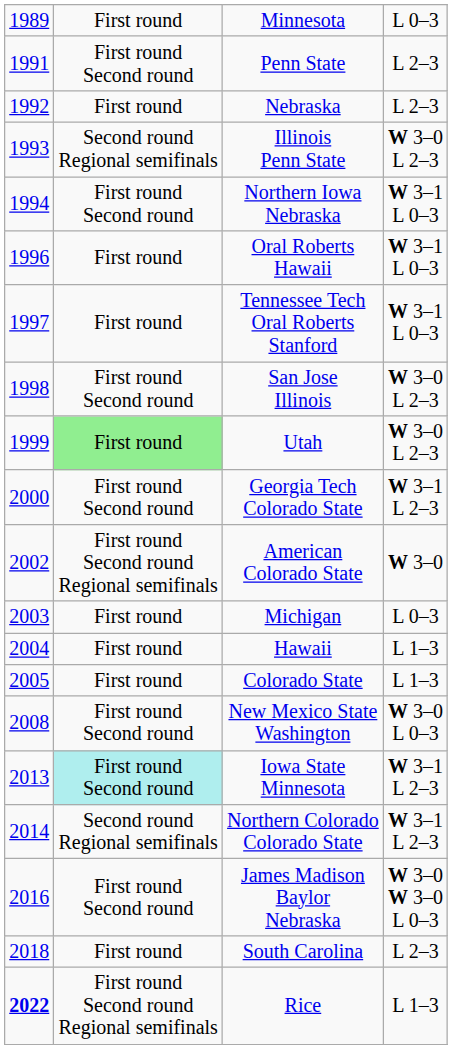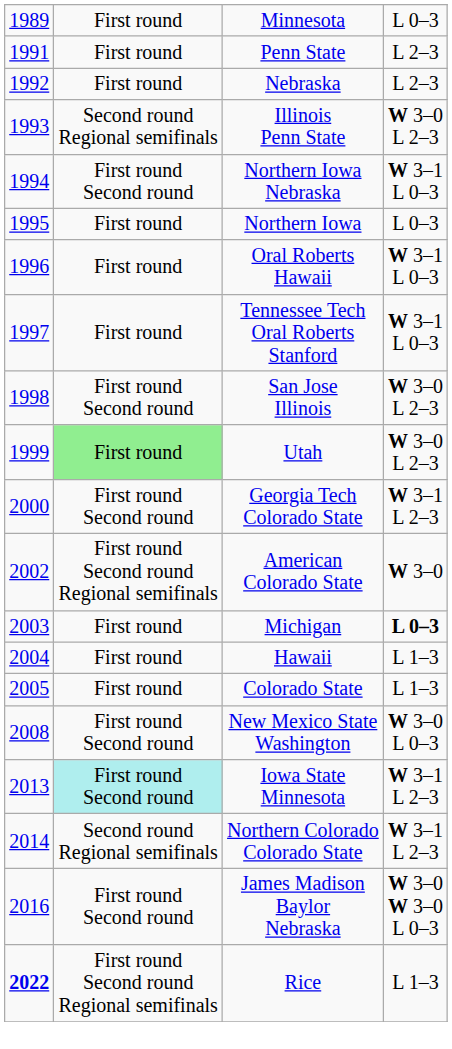Penn State | column 2: First round Second round -> First round
+ row: 1995 | First round | Northern Iowa | L 0–3
Michigan | column 4: normal -> bold
- row: 2018 | First round | South Carolina | L 2–3
